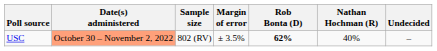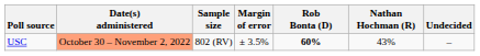USC | Rob Bonta (D): 62% -> 60%
USC | Nathan Hochman (R): 40% -> 43%
